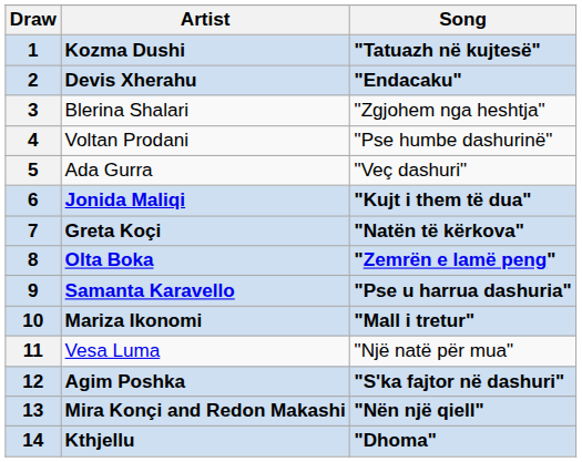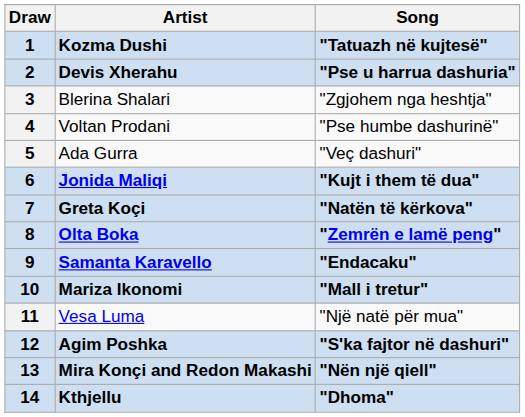2 | Song: "Endacaku" -> "Pse u harrua dashuria"
9 | Song: "Pse u harrua dashuria" -> "Endacaku"
